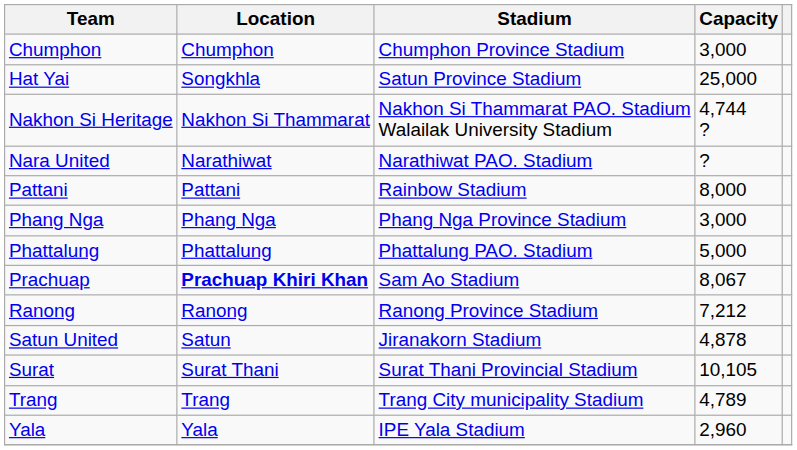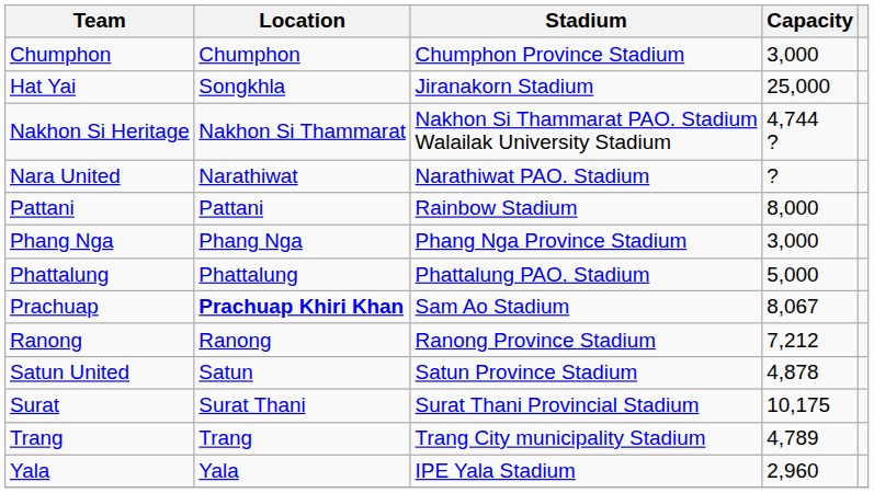Hat Yai | Stadium: Satun Province Stadium -> Jiranakorn Stadium
Satun United | Stadium: Jiranakorn Stadium -> Satun Province Stadium
Surat | Capacity: 10,105 -> 10,175
